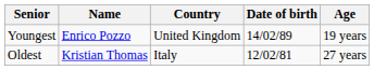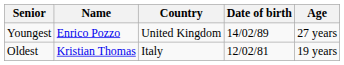Youngest | Age: 19 years -> 27 years
Oldest | Age: 27 years -> 19 years
